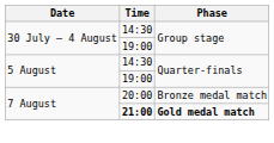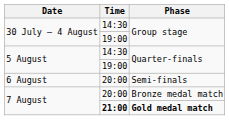+ row: 6 August | 20:00 | Semi-finals
